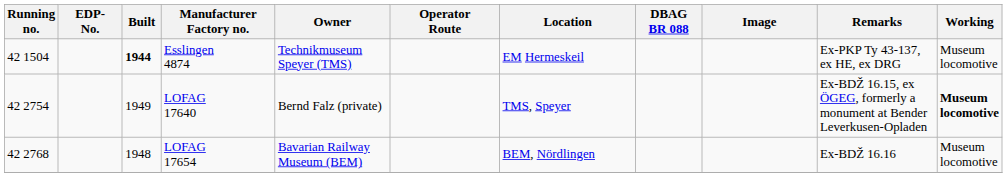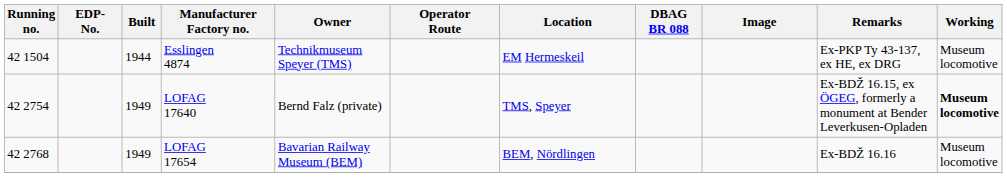Esslingen 4874 | Built: bold -> normal
LOFAG 17654 | Built: 1948 -> 1949
